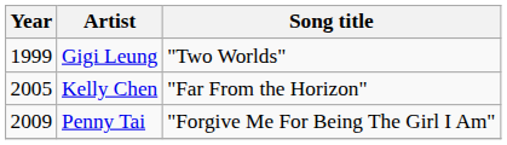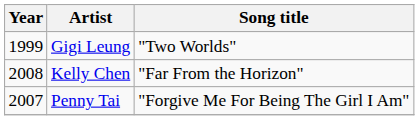Kelly Chen | Year: 2005 -> 2008
Penny Tai | Year: 2009 -> 2007
